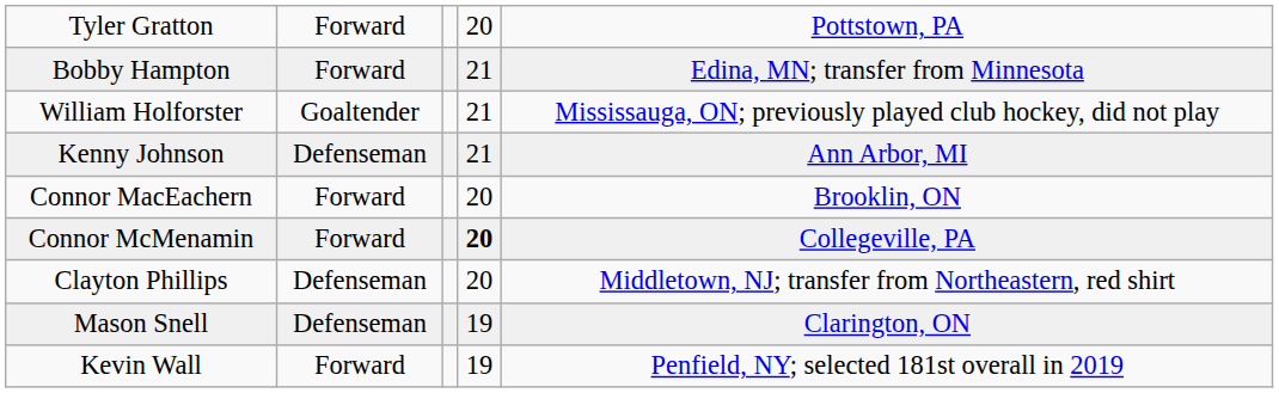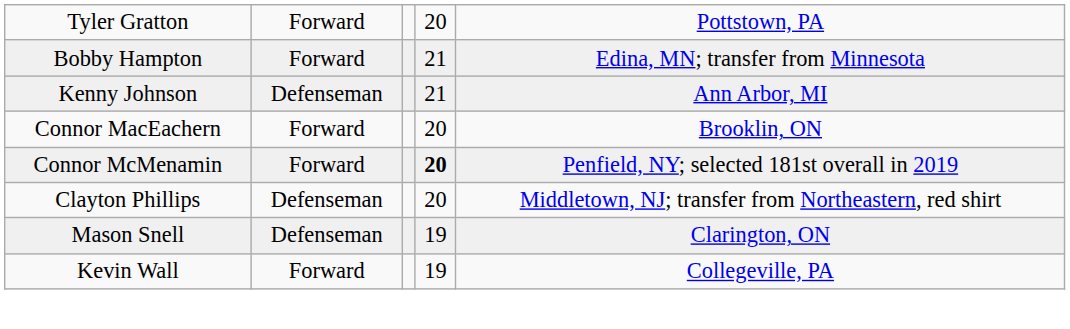- row: William Holforster | Goaltender | 21 | Mississauga, ON; previously played club hockey, did not play
Connor McMenamin | column 5: Collegeville, PA -> Penfield, NY; selected 181st overall in 2019
Kevin Wall | column 5: Penfield, NY; selected 181st overall in 2019 -> Collegeville, PA
